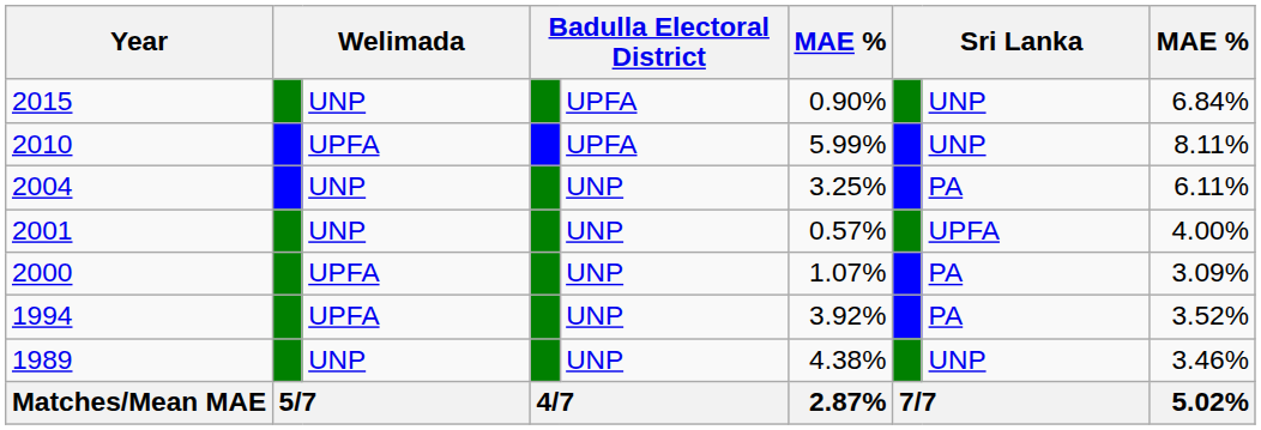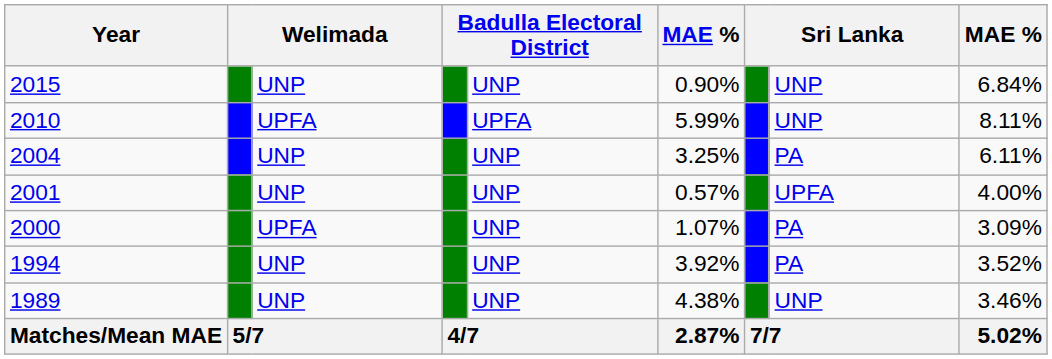2015 | column 5: UPFA -> UNP
1994 | column 3: UPFA -> UNP
